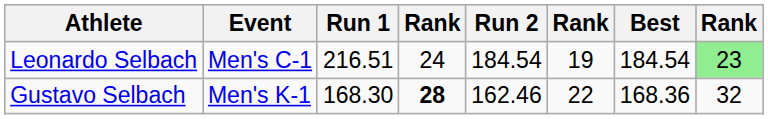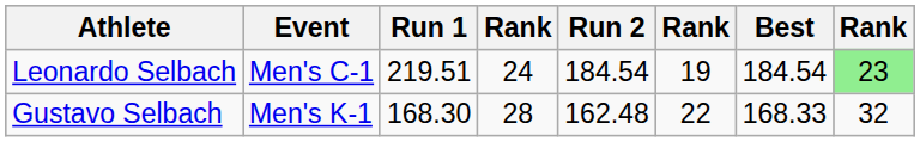Leonardo Selbach | Run 1: 216.51 -> 219.51
Gustavo Selbach | column 4: bold -> normal
Gustavo Selbach | Run 2: 162.46 -> 162.48
Gustavo Selbach | Best: 168.36 -> 168.33
